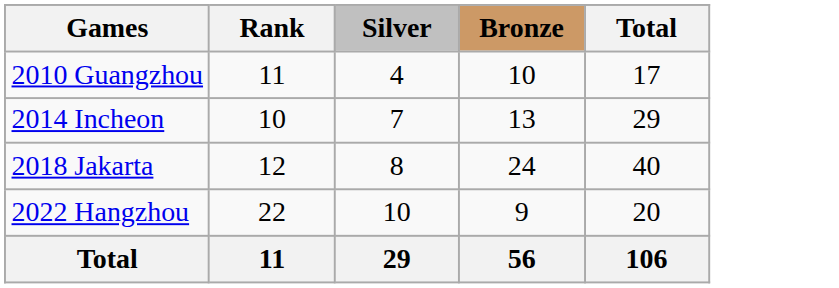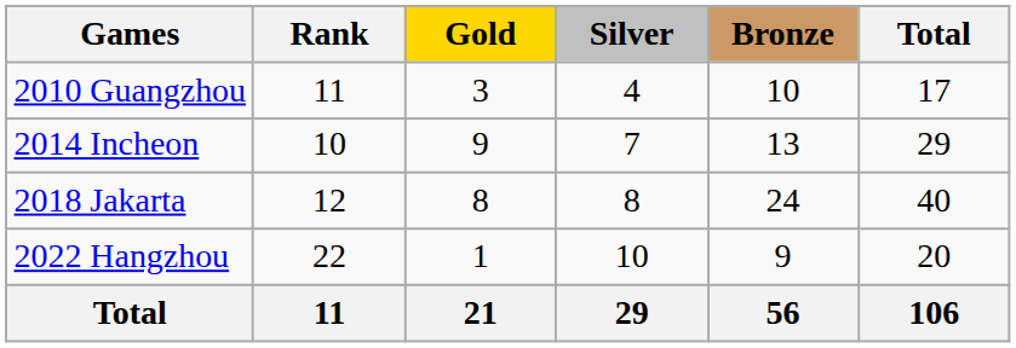+ column: Gold | 3 | 9 | 8 | 1 | 21
